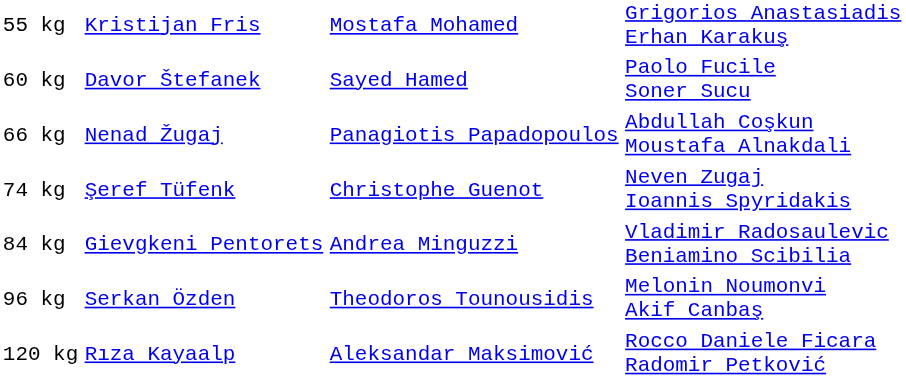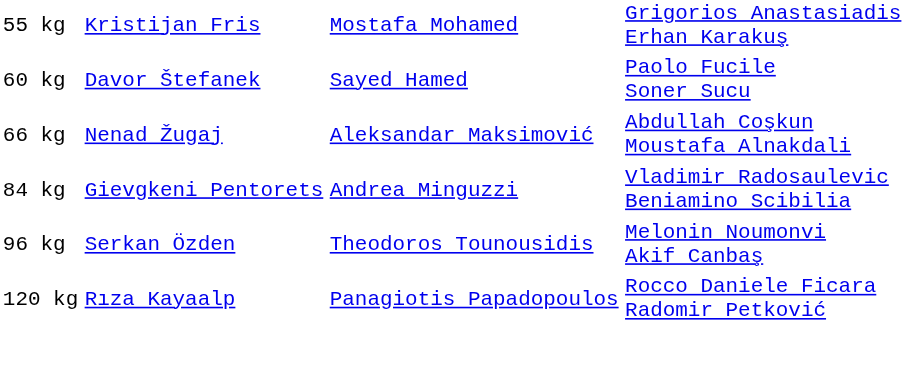66 kg | column 3: Panagiotis Papadopoulos -> Aleksandar Maksimović
- row: 74 kg | Şeref Tüfenk | Christophe Guenot | Neven Zugaj Ioannis Spyridakis
120 kg | column 3: Aleksandar Maksimović -> Panagiotis Papadopoulos
